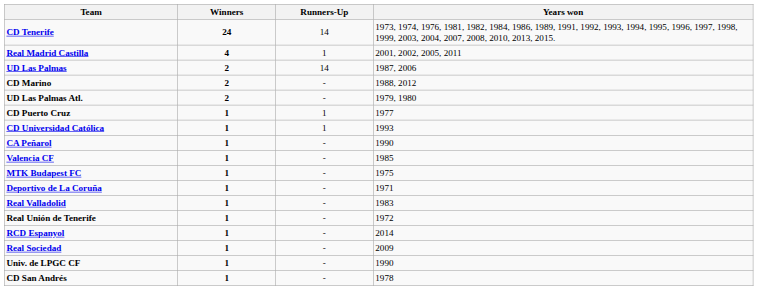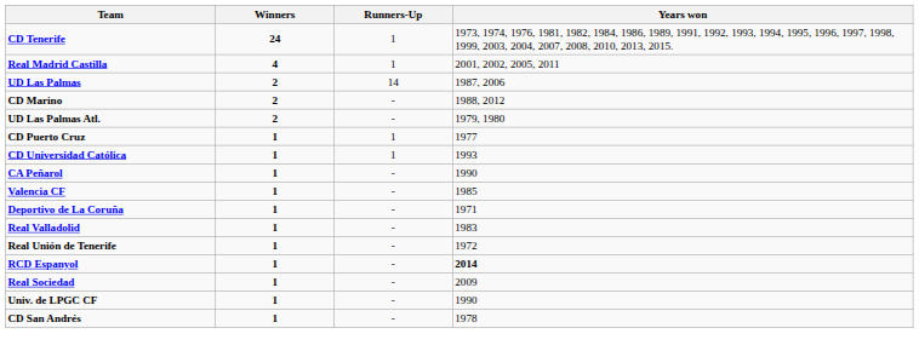CD Tenerife | Runners-Up: 14 -> 1
- row: MTK Budapest FC | 1 | - | 1975
RCD Espanyol | Years won: normal -> bold
